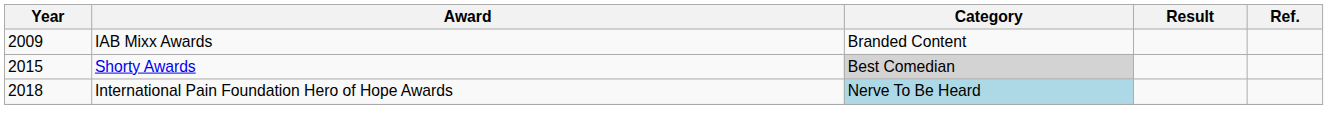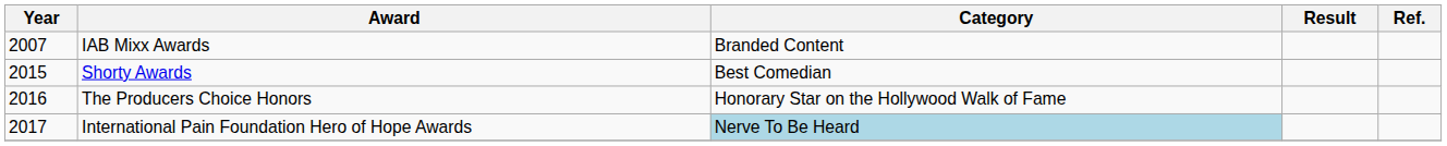IAB Mixx Awards | Year: 2009 -> 2007
Shorty Awards | Category: lightgrey background -> no background
+ row: 2016 | The Producers Choice Honors | Honorary Star on the Hollywood Walk of Fame
International Pain Foundation Hero of Hope Awards | Year: 2018 -> 2017
